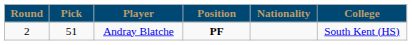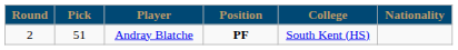columns swapped: Nationality <-> College
